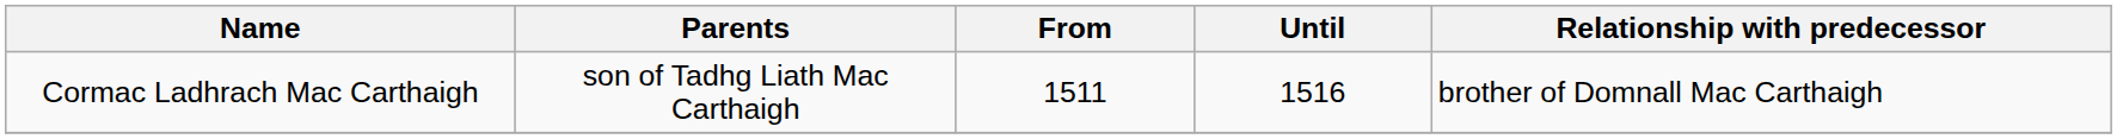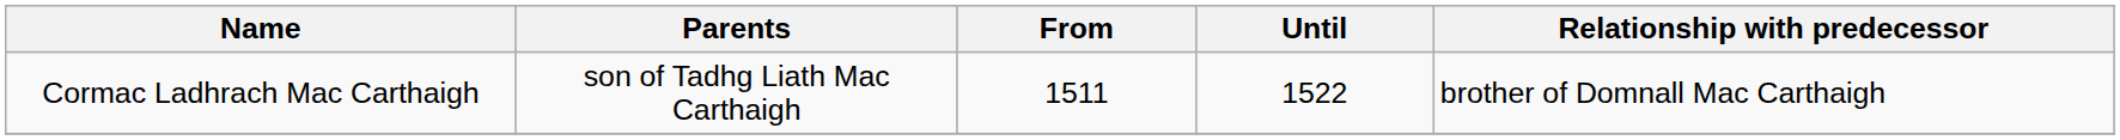Cormac Ladhrach Mac Carthaigh | Until: 1516 -> 1522
